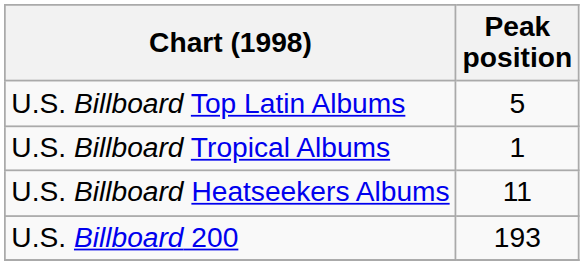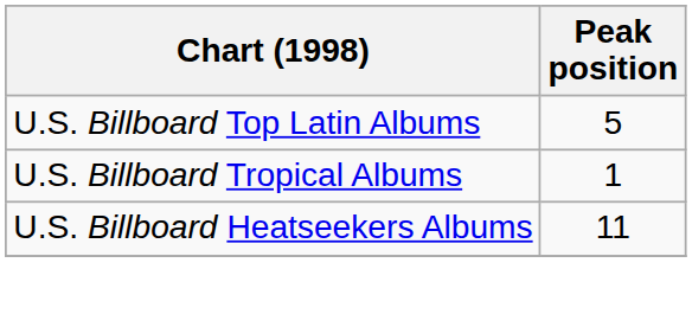- row: U.S. Billboard 200 | 193
